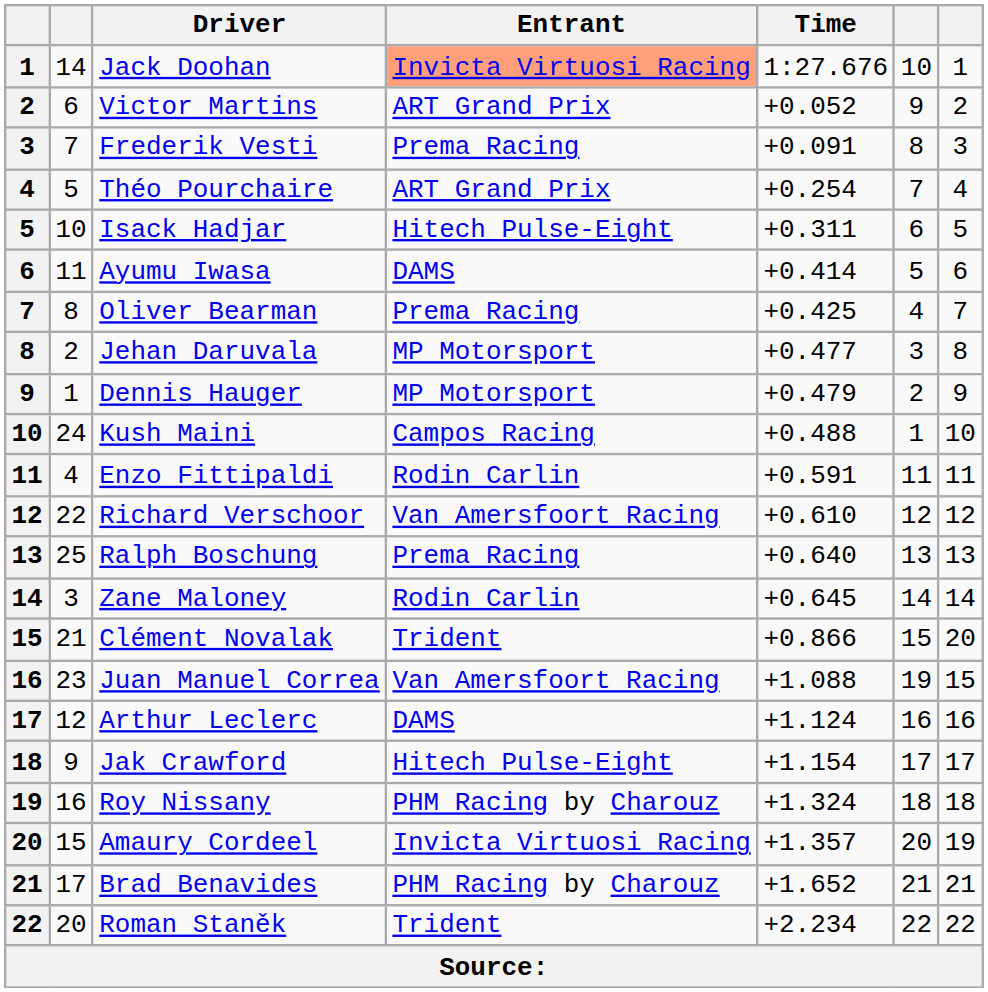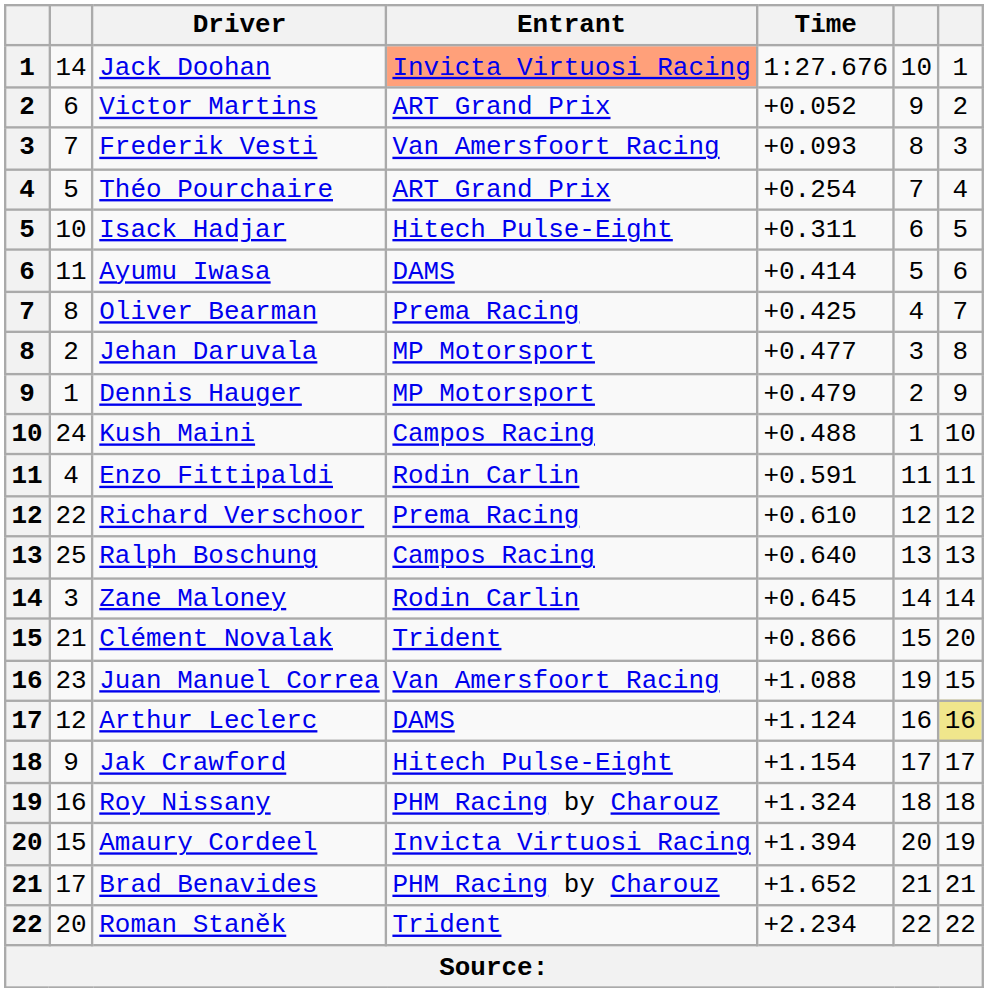Frederik Vesti | Entrant: Prema Racing -> Van Amersfoort Racing
Frederik Vesti | Time: +0.091 -> +0.093
Richard Verschoor | Entrant: Van Amersfoort Racing -> Prema Racing
Ralph Boschung | Entrant: Prema Racing -> Campos Racing
Arthur Leclerc | column 7: no background -> khaki background
Amaury Cordeel | Time: +1.357 -> +1.394
